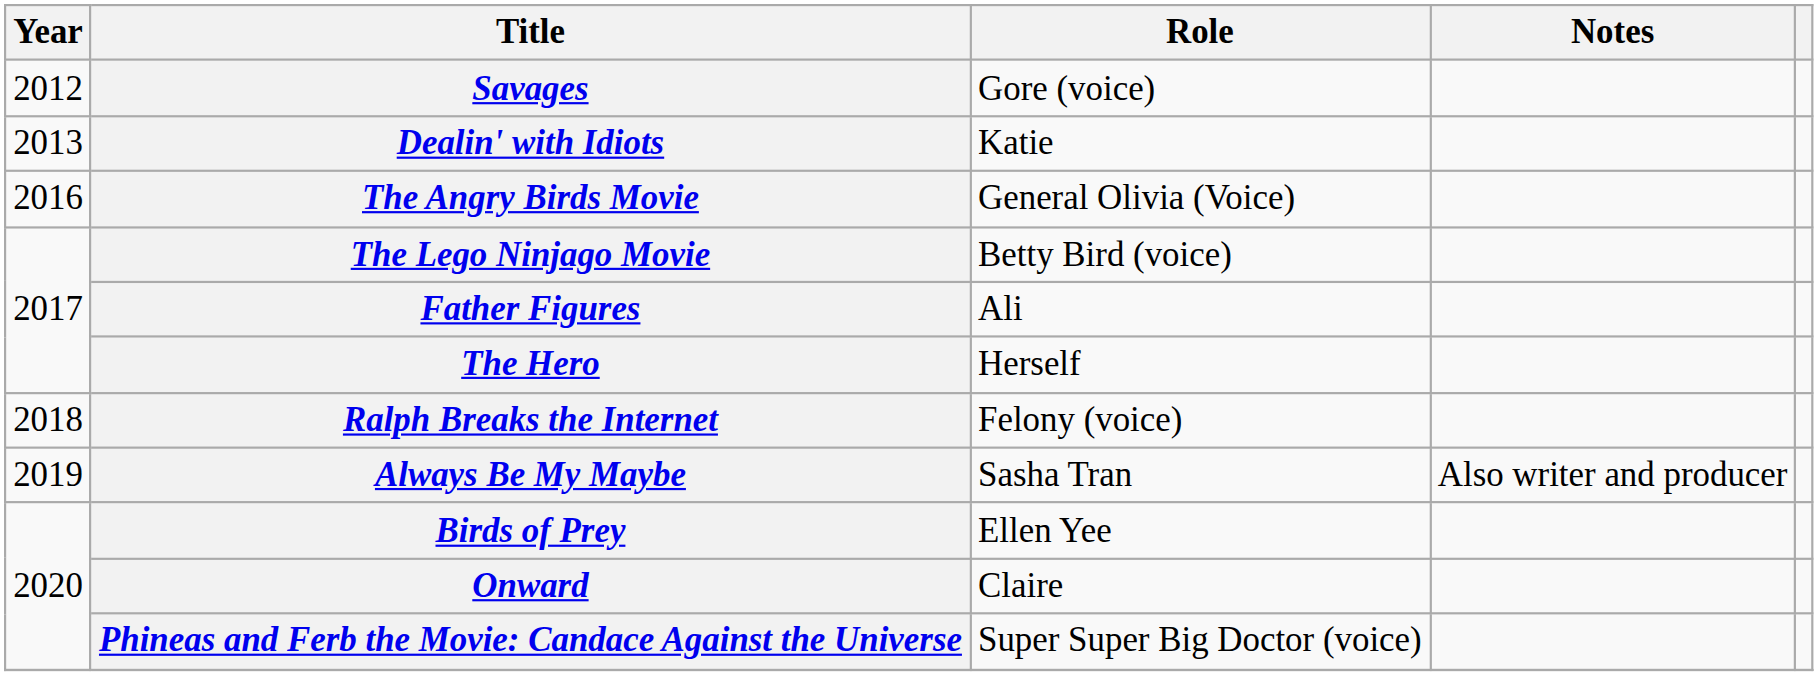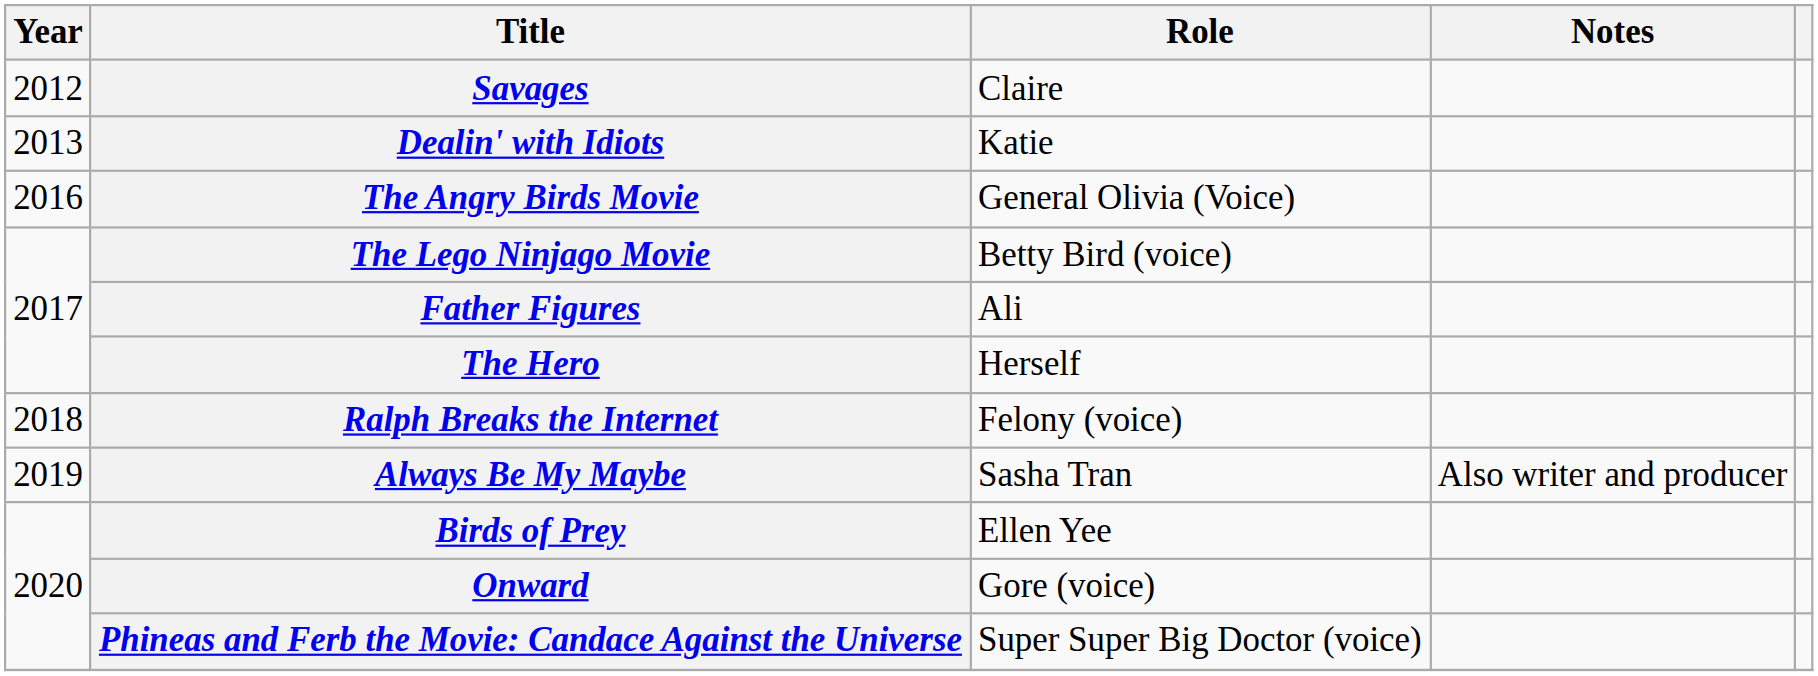Savages | Role: Gore (voice) -> Claire
Onward | Role: Claire -> Gore (voice)
